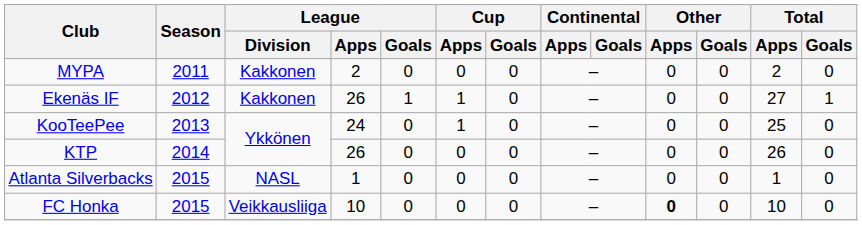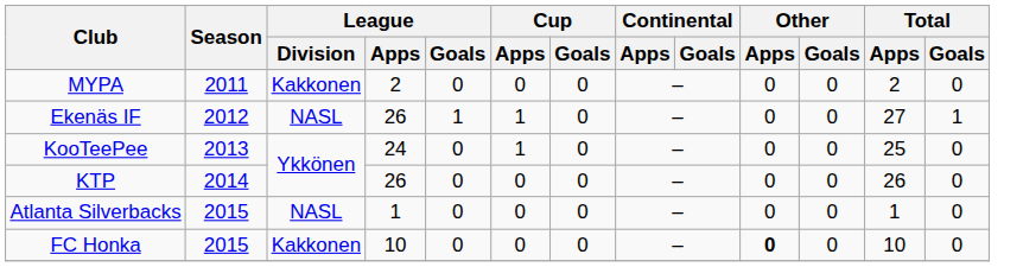Ekenäs IF | League / Division: Kakkonen -> NASL
FC Honka | League / Division: Veikkausliiga -> Kakkonen
